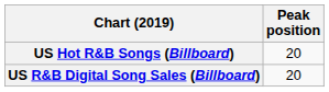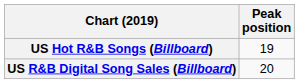US Hot R&B Songs (Billboard) | Peak position: 20 -> 19
